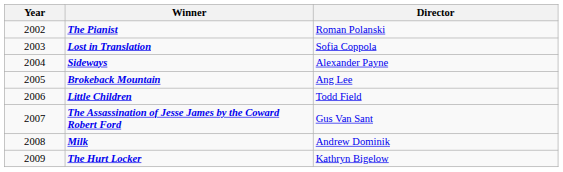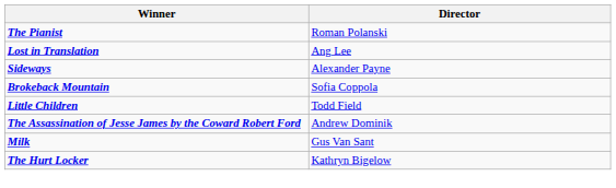- column: Year | 2002 | 2003 | 2004 | 2005 | 2006 | 2007 | 2008 | 2009
Lost in Translation | Director: Sofia Coppola -> Ang Lee
Brokeback Mountain | Director: Ang Lee -> Sofia Coppola
The Assassination of Jesse James by the Coward Robert Ford | Director: Gus Van Sant -> Andrew Dominik
Milk | Director: Andrew Dominik -> Gus Van Sant
